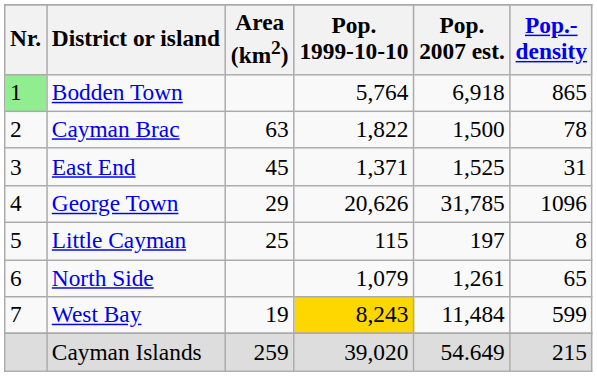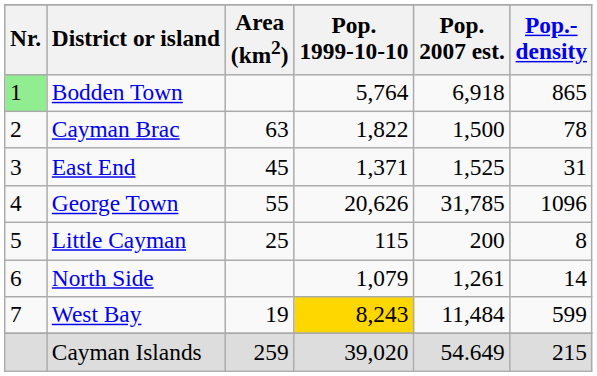George Town | Area (km2): 29 -> 55
Little Cayman | Pop. 2007 est.: 197 -> 200
North Side | Pop.- density: 65 -> 14
